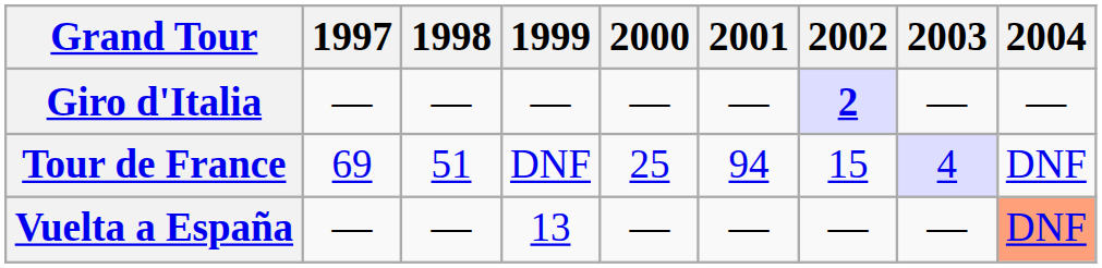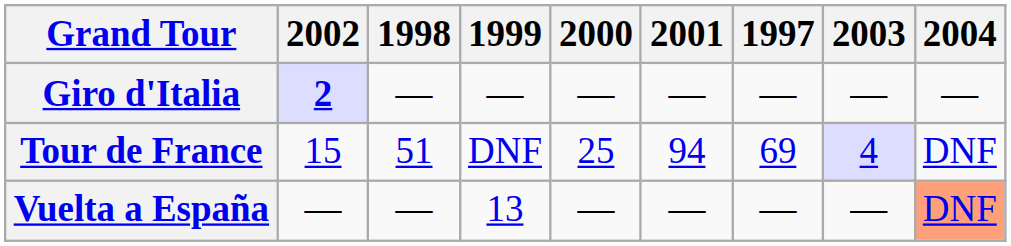columns swapped: 1997 <-> 2002
